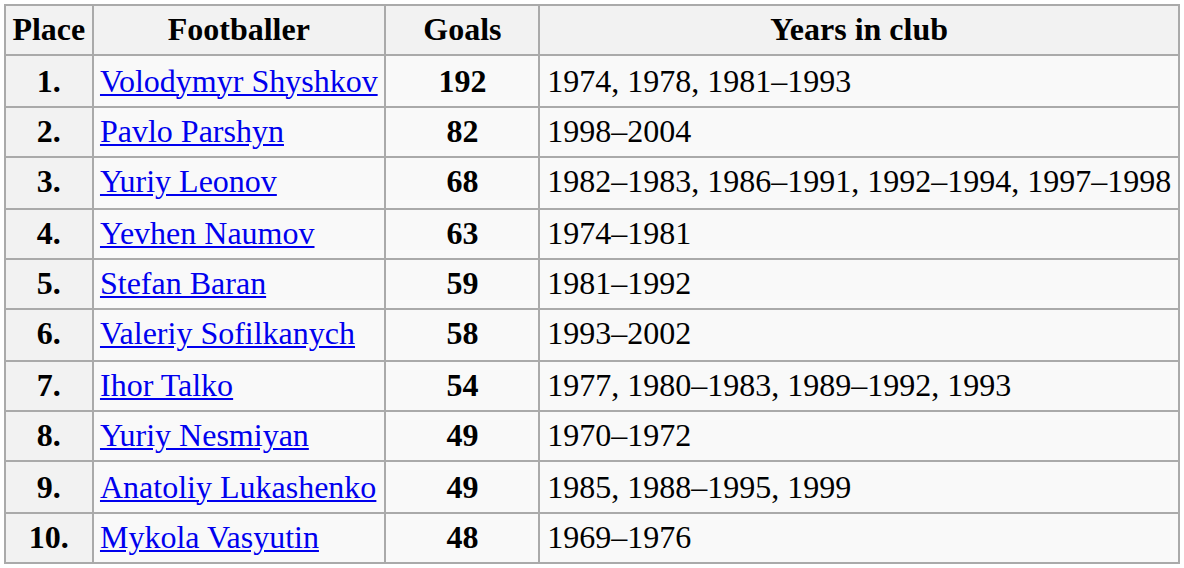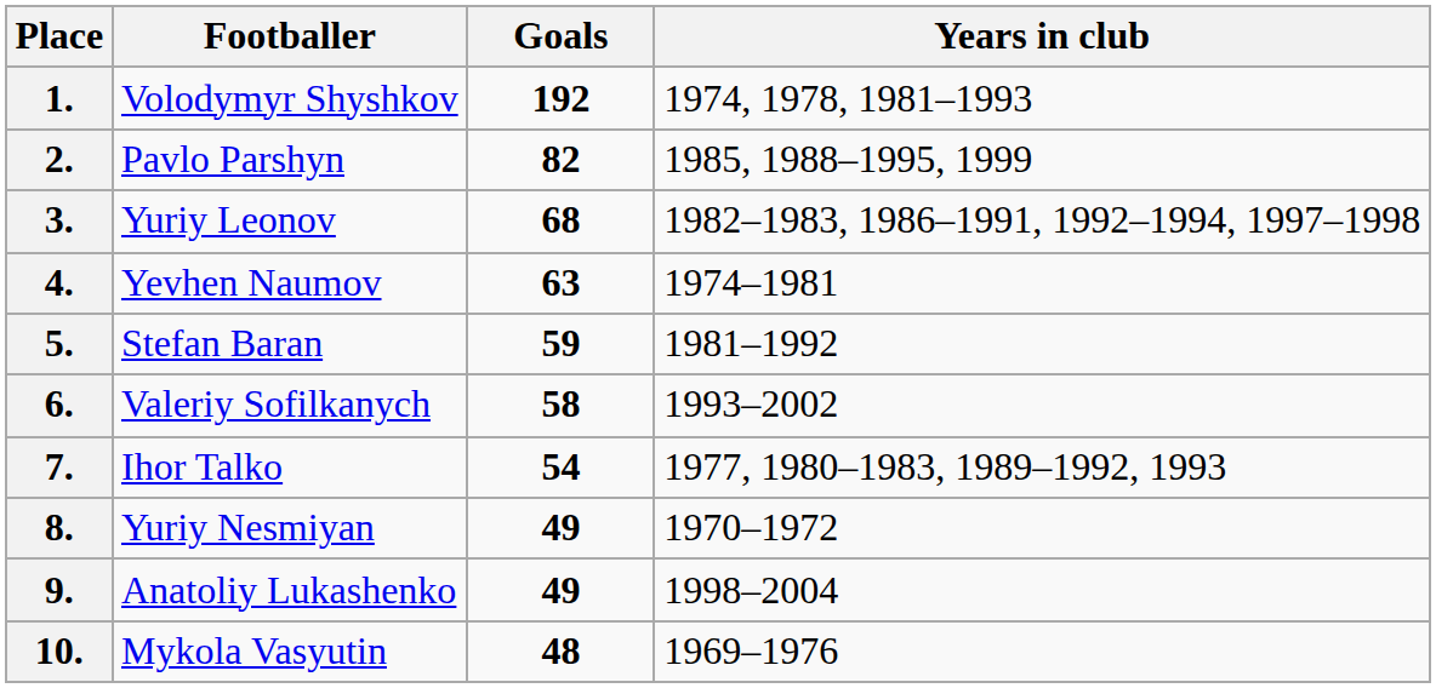2. | Years in club: 1998–2004 -> 1985, 1988–1995, 1999
9. | Years in club: 1985, 1988–1995, 1999 -> 1998–2004
